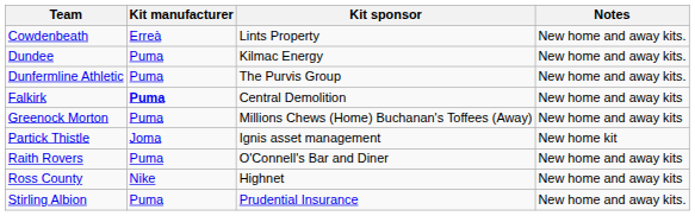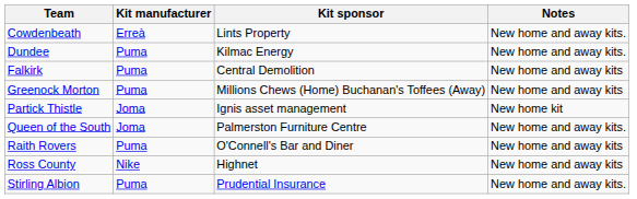- row: Dunfermline Athletic | Puma | The Purvis Group | New home and away kits.
Falkirk | Kit manufacturer: bold -> normal
+ row: Queen of the South | Joma | Palmerston Furniture Centre | New home and away kits.
